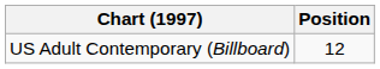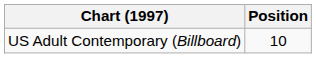US Adult Contemporary (Billboard) | Position: 12 -> 10
